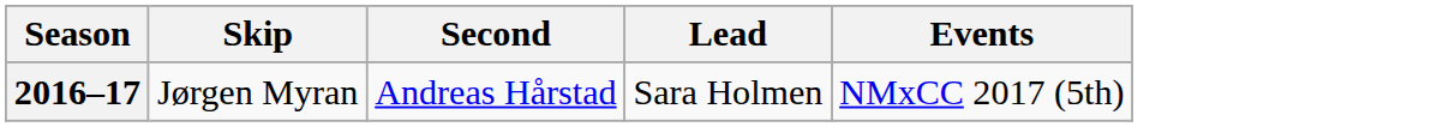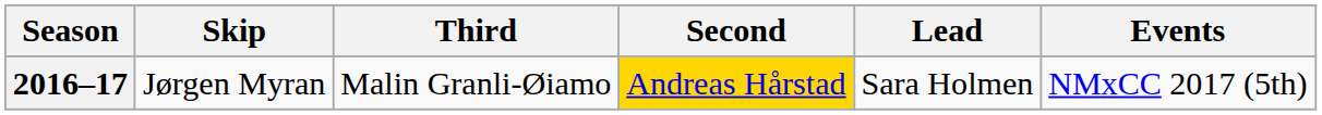+ column: Third | Malin Granli-Øiamo
2016–17 | Second: no background -> gold background
